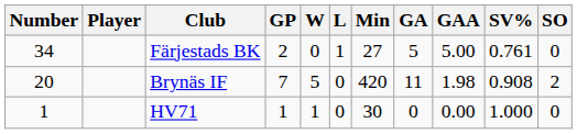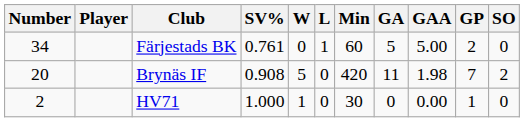columns swapped: GP <-> SV%
Färjestads BK | Min: 27 -> 60
HV71 | Number: 1 -> 2
